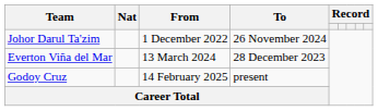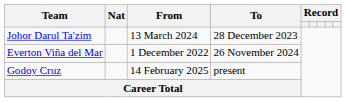Johor Darul Ta'zim | From: 1 December 2022 -> 13 March 2024
Johor Darul Ta'zim | To: 26 November 2024 -> 28 December 2023
Everton Viña del Mar | From: 13 March 2024 -> 1 December 2022
Everton Viña del Mar | To: 28 December 2023 -> 26 November 2024
